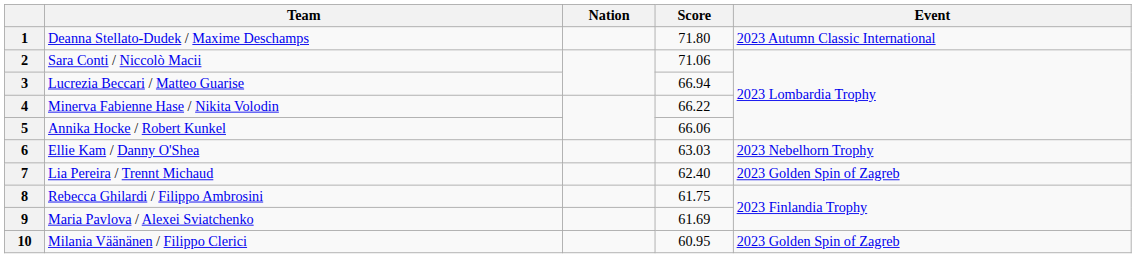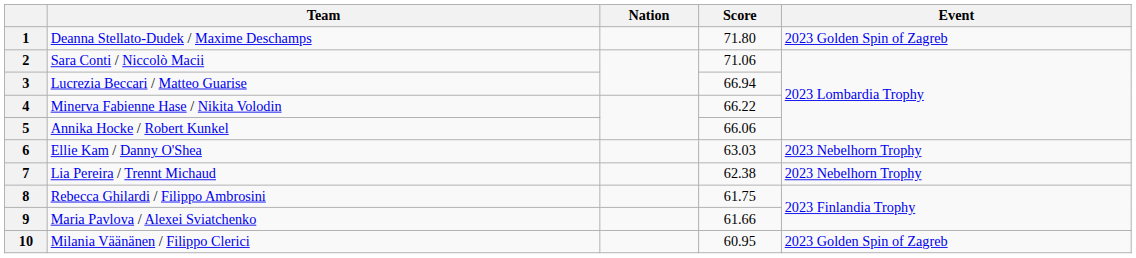1 | Event: 2023 Autumn Classic International -> 2023 Golden Spin of Zagreb
7 | Score: 62.40 -> 62.38
7 | Event: 2023 Golden Spin of Zagreb -> 2023 Nebelhorn Trophy
9 | Score: 61.69 -> 61.66
